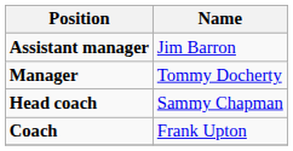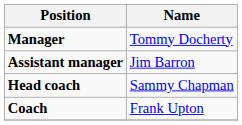rows swapped: Manager <-> Assistant manager
